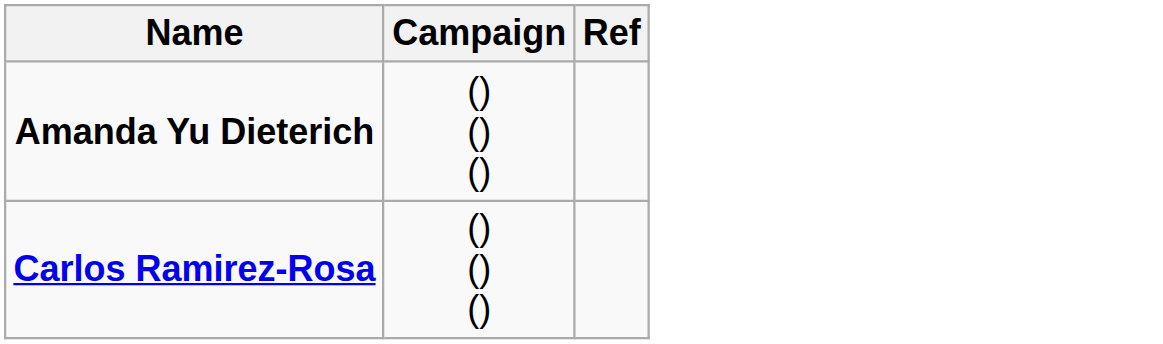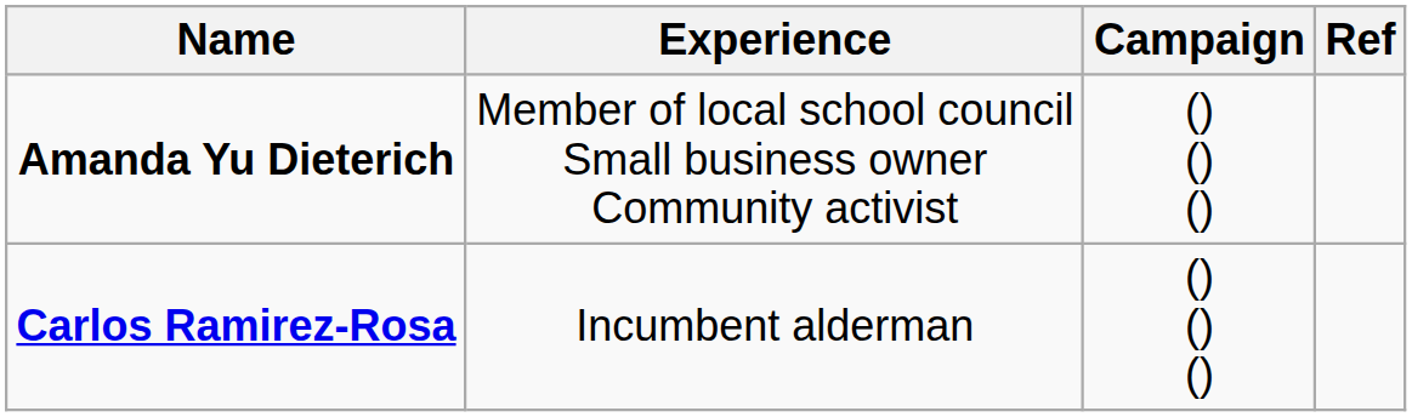+ column: Experience | Member of local school council Small business owner Community activist | Incumbent alderman
